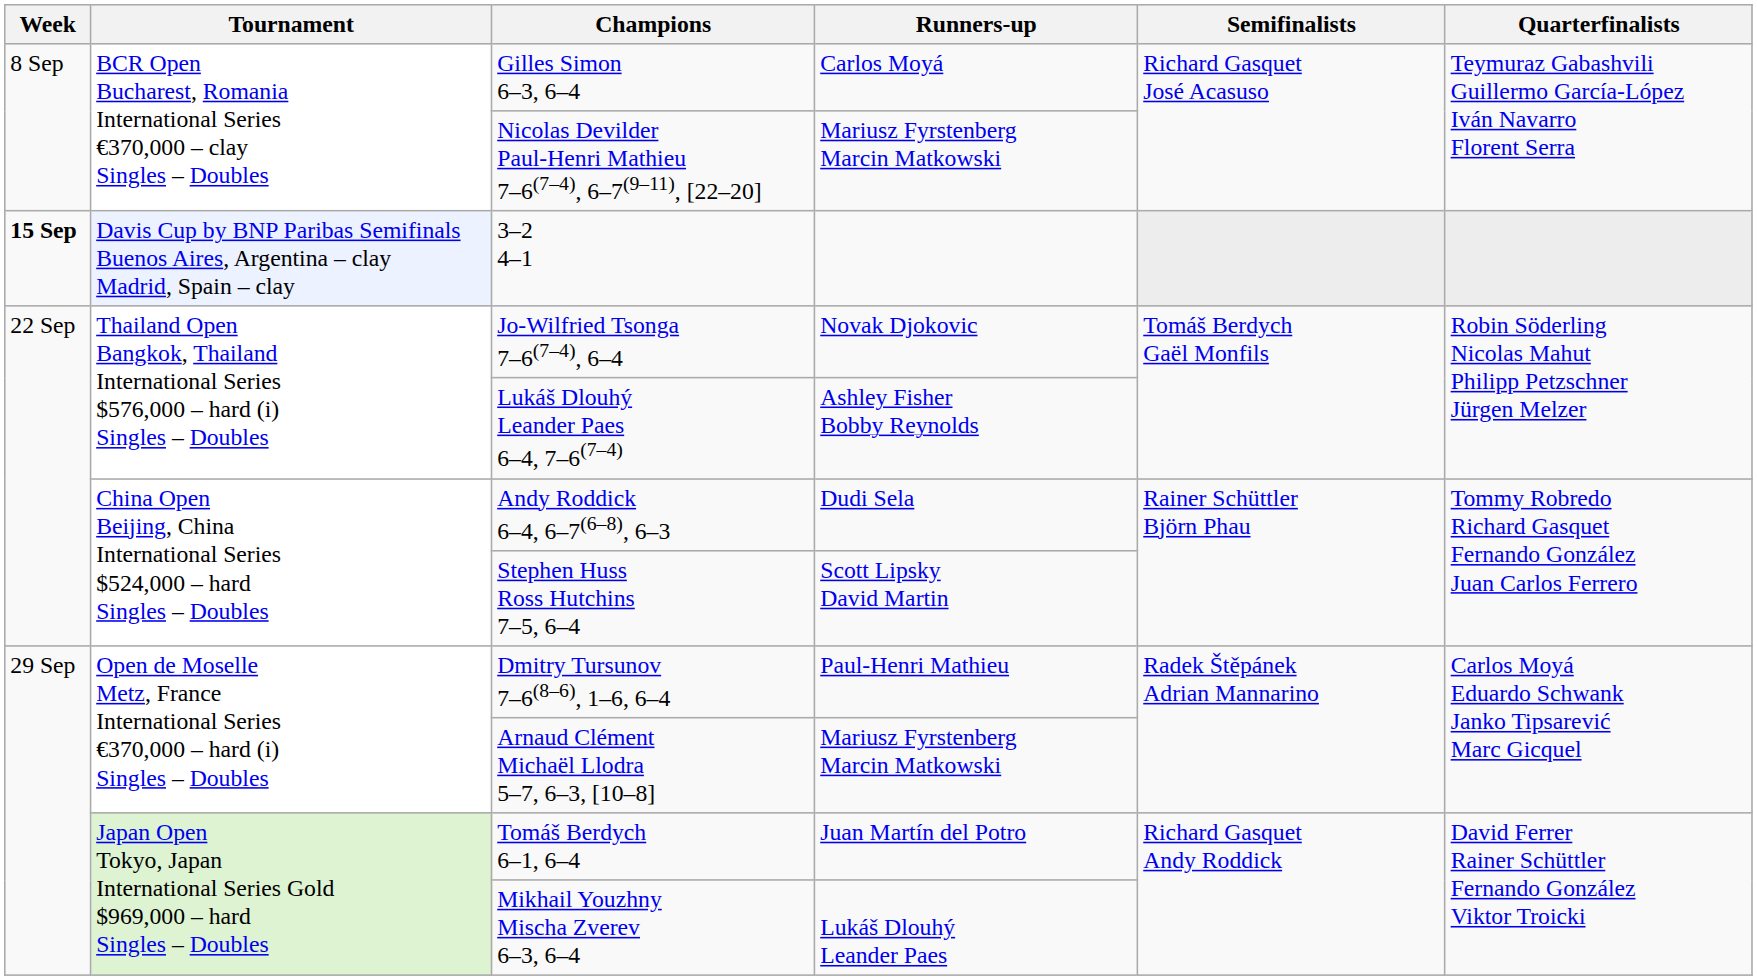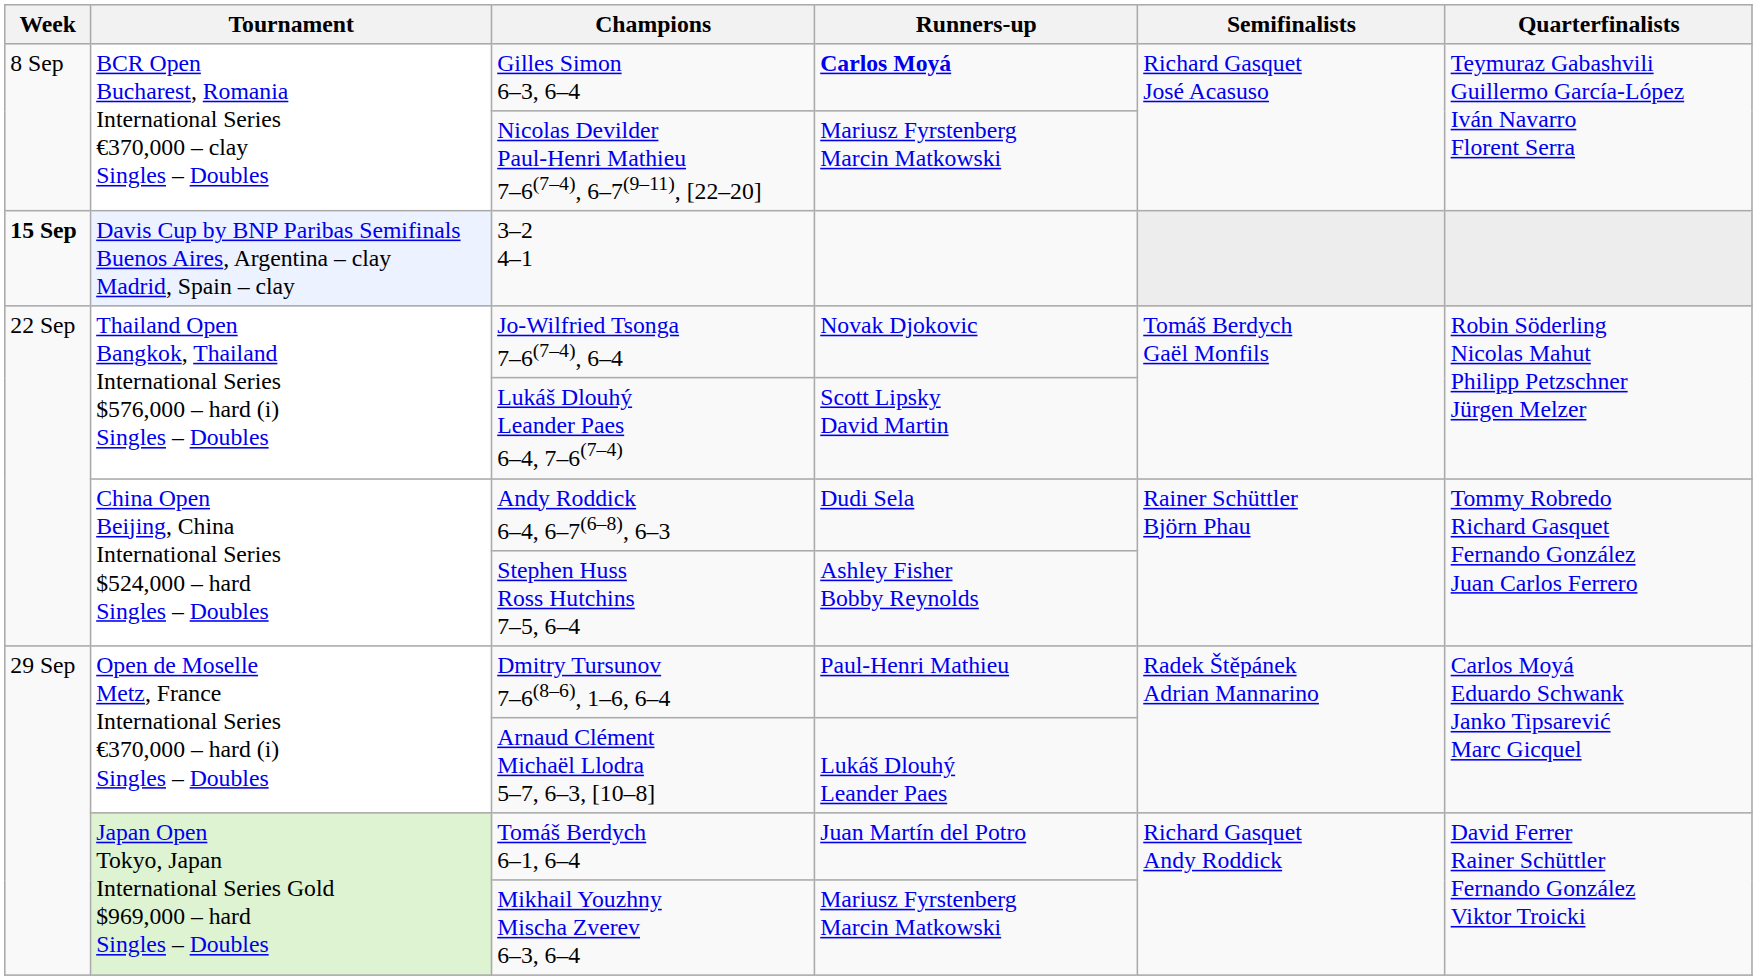Gilles Simon 6–3, 6–4 | Runners-up: normal -> bold
Lukáš Dlouhý Leander Paes 6–4, 7–6(7–4) | Runners-up: Ashley Fisher Bobby Reynolds -> Scott Lipsky David Martin
Stephen Huss Ross Hutchins 7–5, 6–4 | Runners-up: Scott Lipsky David Martin -> Ashley Fisher Bobby Reynolds
Arnaud Clément Michaël Llodra 5–7, 6–3, [10–8] | Runners-up: Mariusz Fyrstenberg Marcin Matkowski -> Lukáš Dlouhý Leander Paes
Mikhail Youzhny Mischa Zverev 6–3, 6–4 | Runners-up: Lukáš Dlouhý Leander Paes -> Mariusz Fyrstenberg Marcin Matkowski
